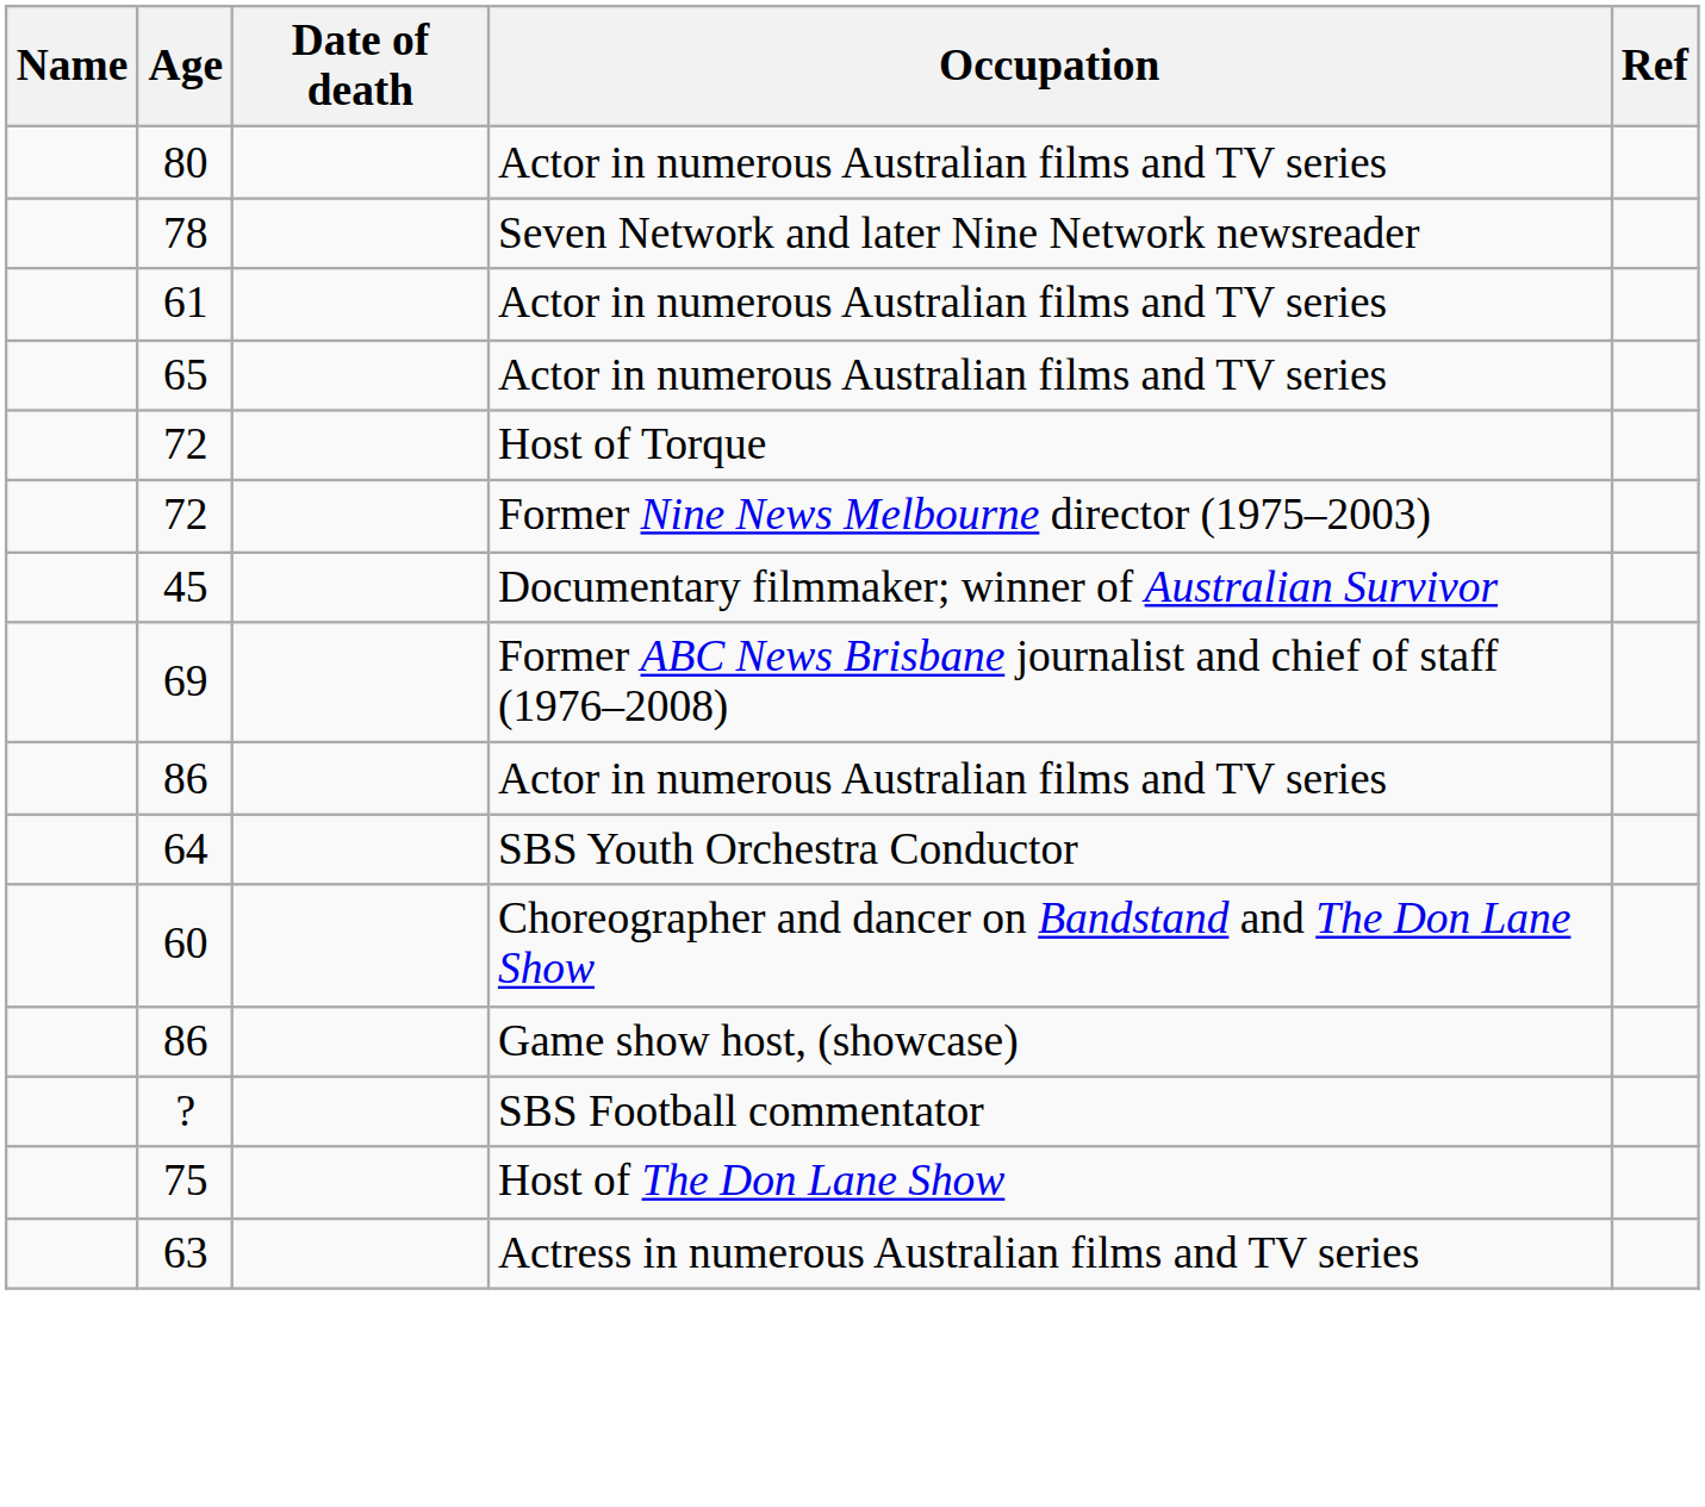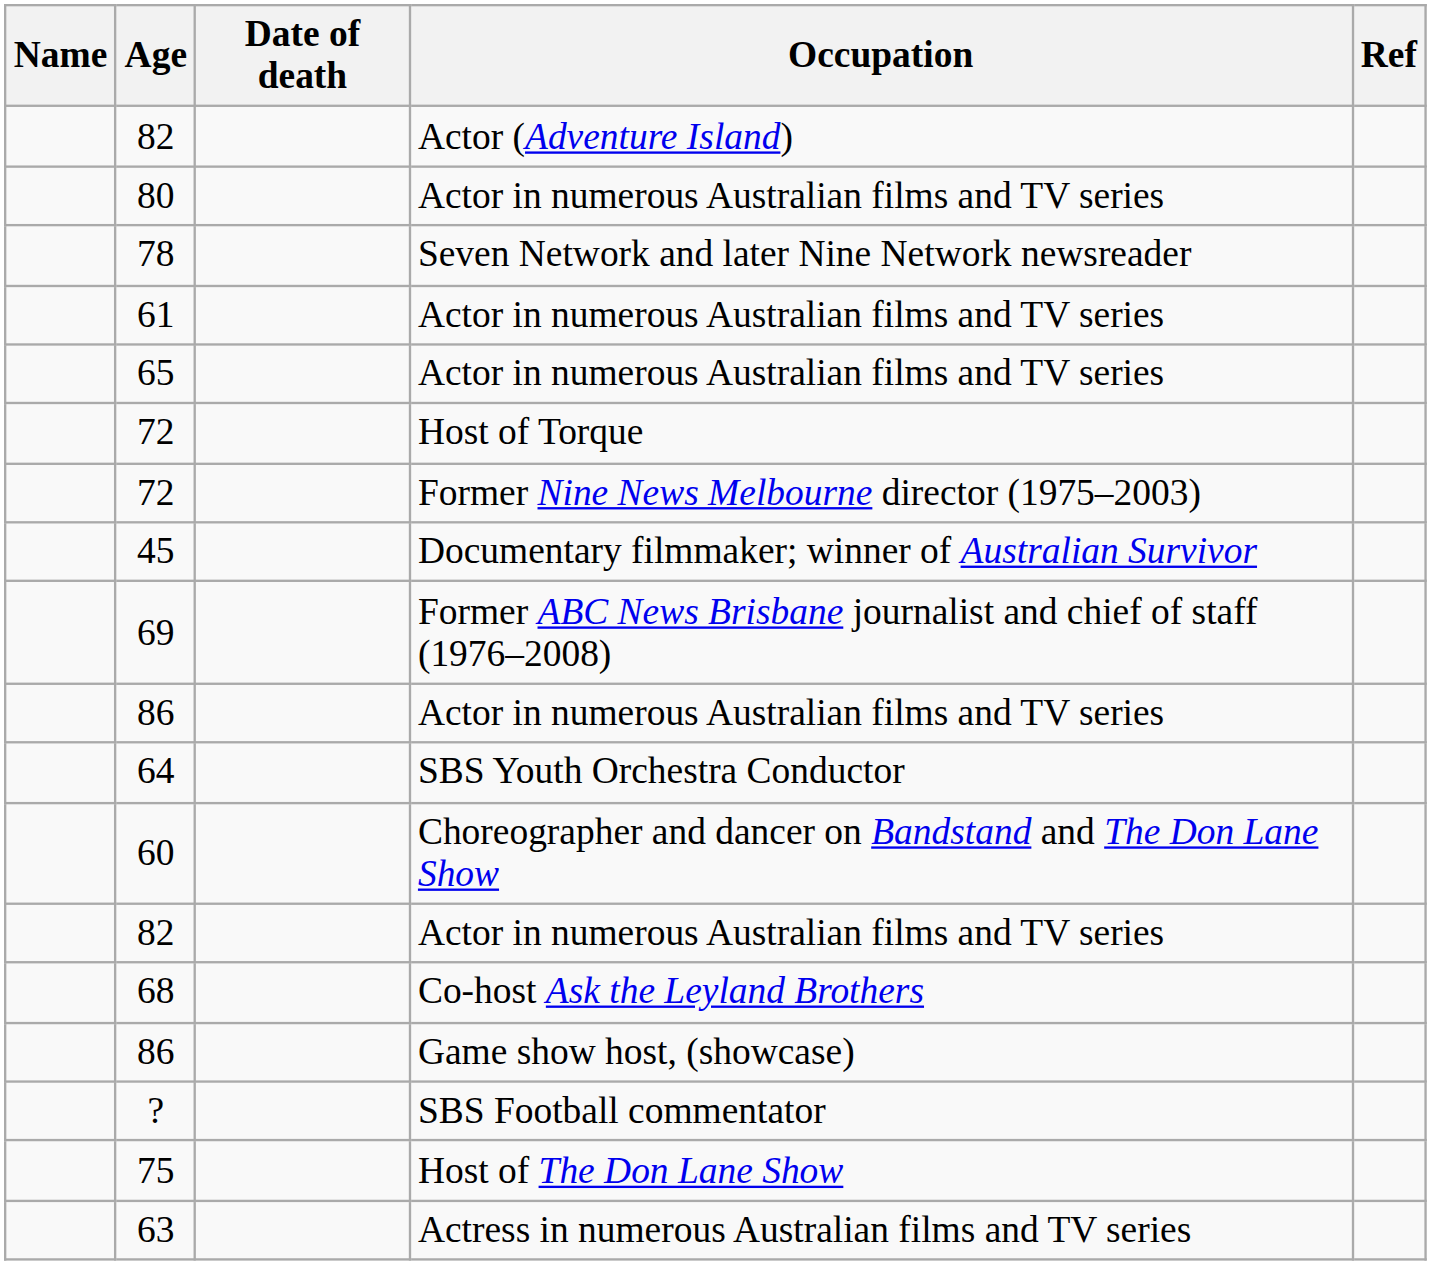+ row: 82 | Actor (Adventure Island)
+ row: 82 | Actor in numerous Australian films and TV series
+ row: 68 | Co-host Ask the Leyland Brothers
